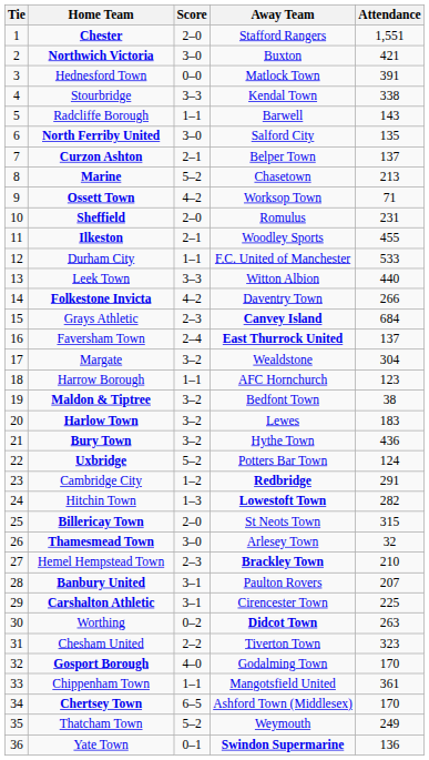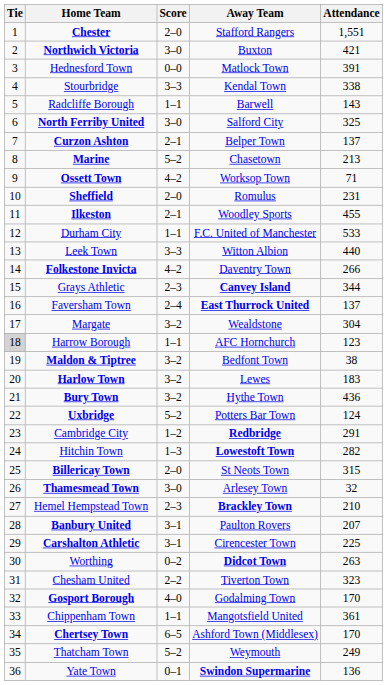North Ferriby United | Attendance: 135 -> 325
Grays Athletic | Attendance: 684 -> 344
Harrow Borough | Tie: no background -> lightgrey background
